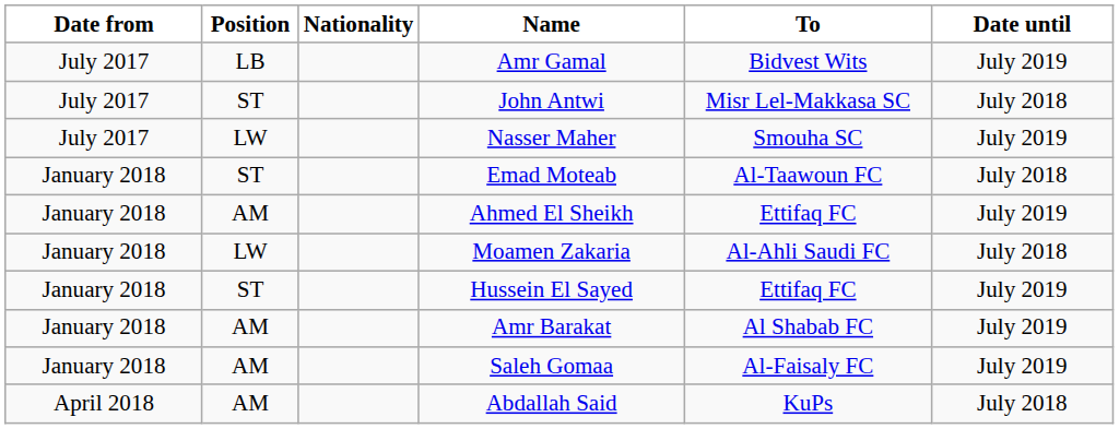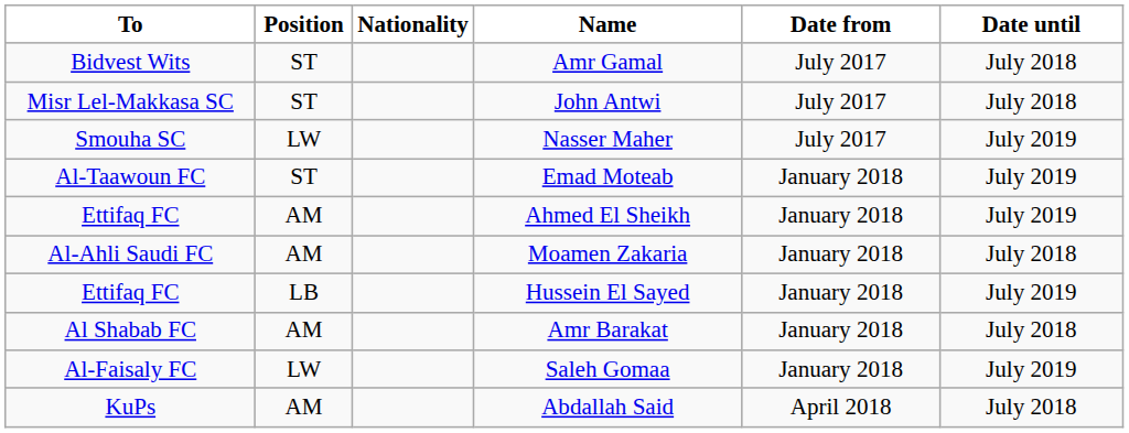columns swapped: Date from <-> To
Amr Gamal | Position: LB -> ST
Amr Gamal | Date until: July 2019 -> July 2018
Emad Moteab | Date until: July 2018 -> July 2019
Moamen Zakaria | Position: LW -> AM
Hussein El Sayed | Position: ST -> LB
Amr Barakat | Date until: July 2019 -> July 2018
Saleh Gomaa | Position: AM -> LW
